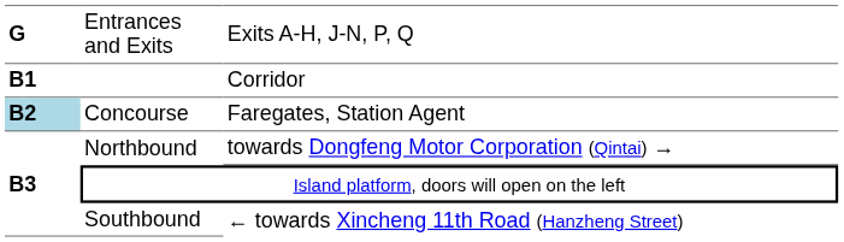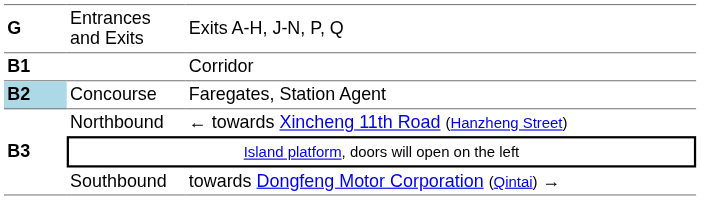Northbound | column 3: towards Dongfeng Motor Corporation (Qintai) → -> ← towards Xincheng 11th Road (Hanzheng Street)
Southbound | column 3: ← towards Xincheng 11th Road (Hanzheng Street) -> towards Dongfeng Motor Corporation (Qintai) →
